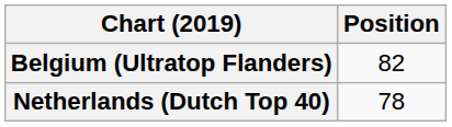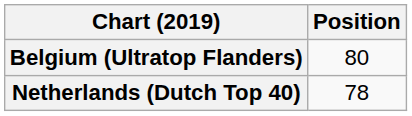Belgium (Ultratop Flanders) | Position: 82 -> 80
